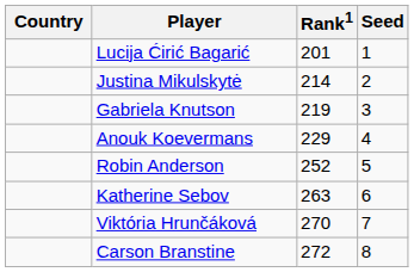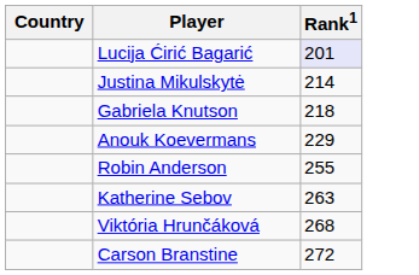- column: Seed | 1 | 2 | 3 | 4 | 5 | 6 | 7 | 8
Lucija Ćirić Bagarić | Rank1: no background -> lavender background
Gabriela Knutson | Rank1: 219 -> 218
Robin Anderson | Rank1: 252 -> 255
Viktória Hrunčáková | Rank1: 270 -> 268
